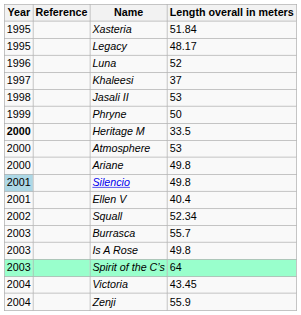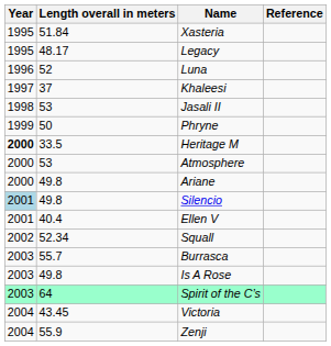columns swapped: Length overall in meters <-> Reference
